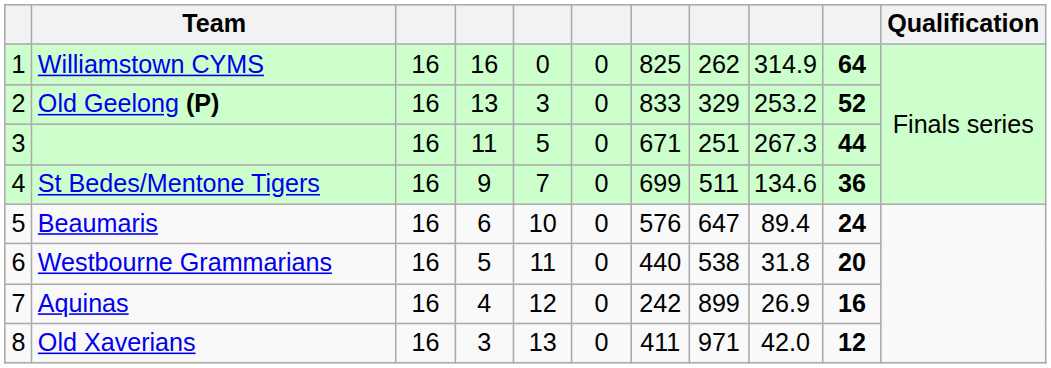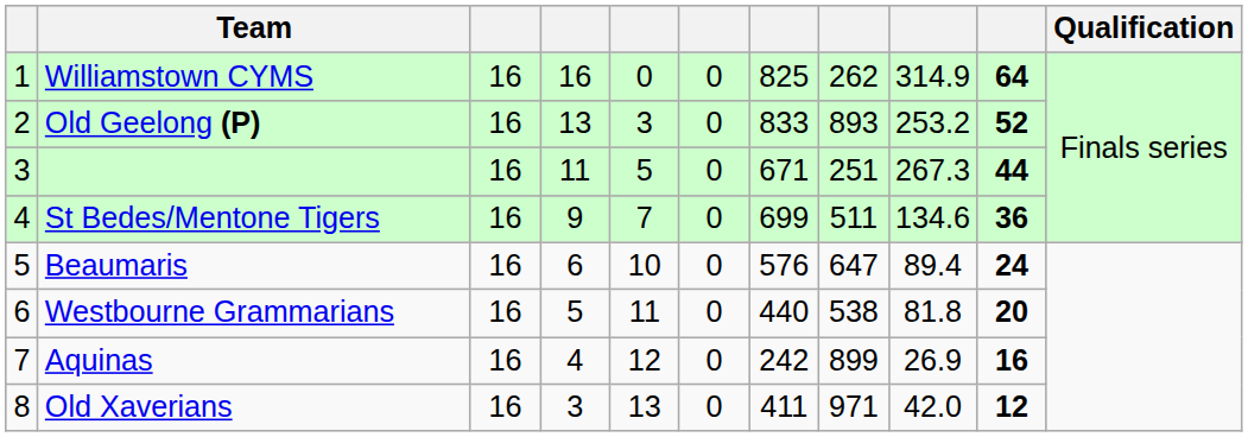Old Geelong (P) | column 8: 329 -> 893
Westbourne Grammarians | column 9: 31.8 -> 81.8
